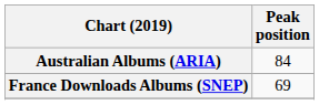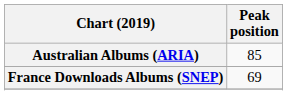Australian Albums (ARIA) | Peak position: 84 -> 85
